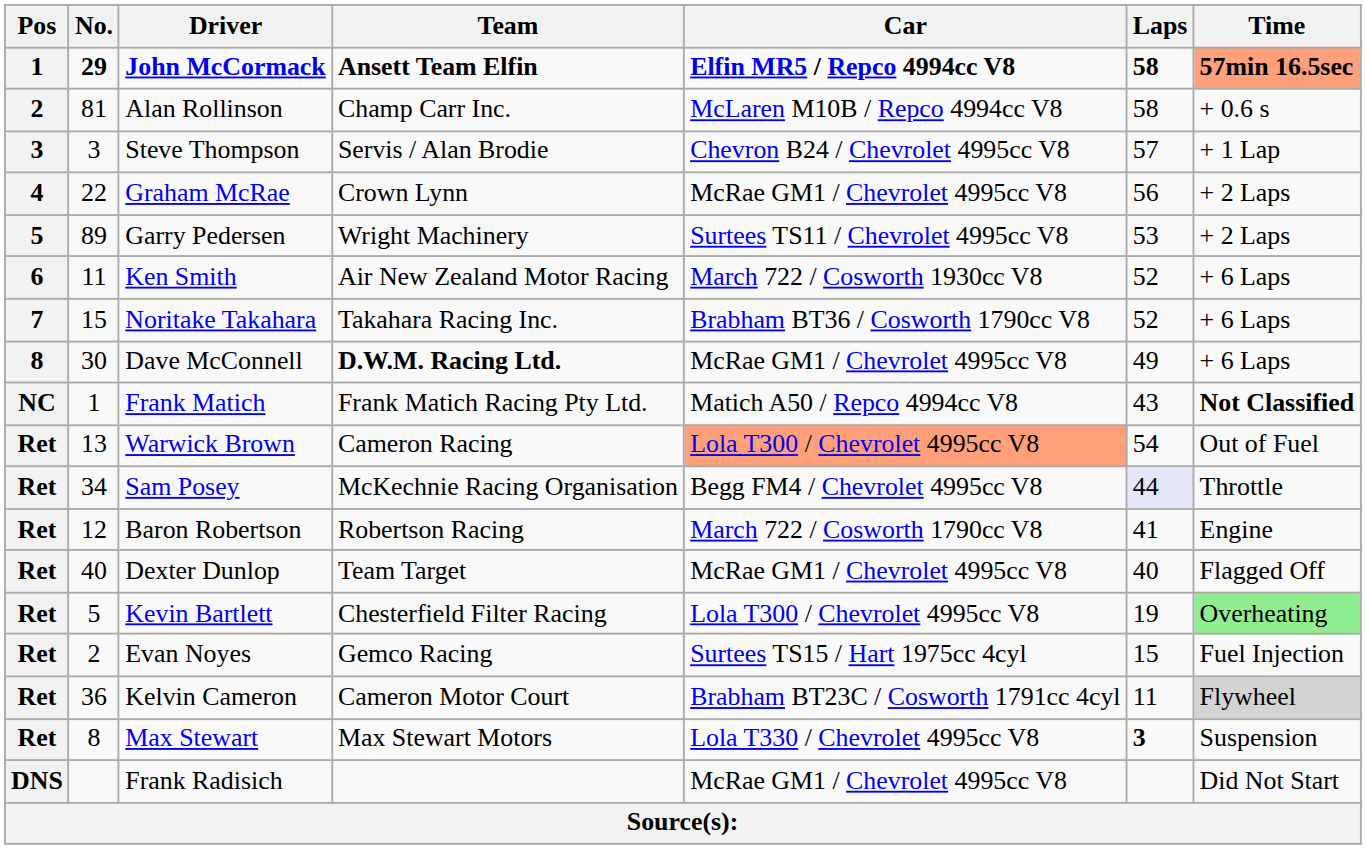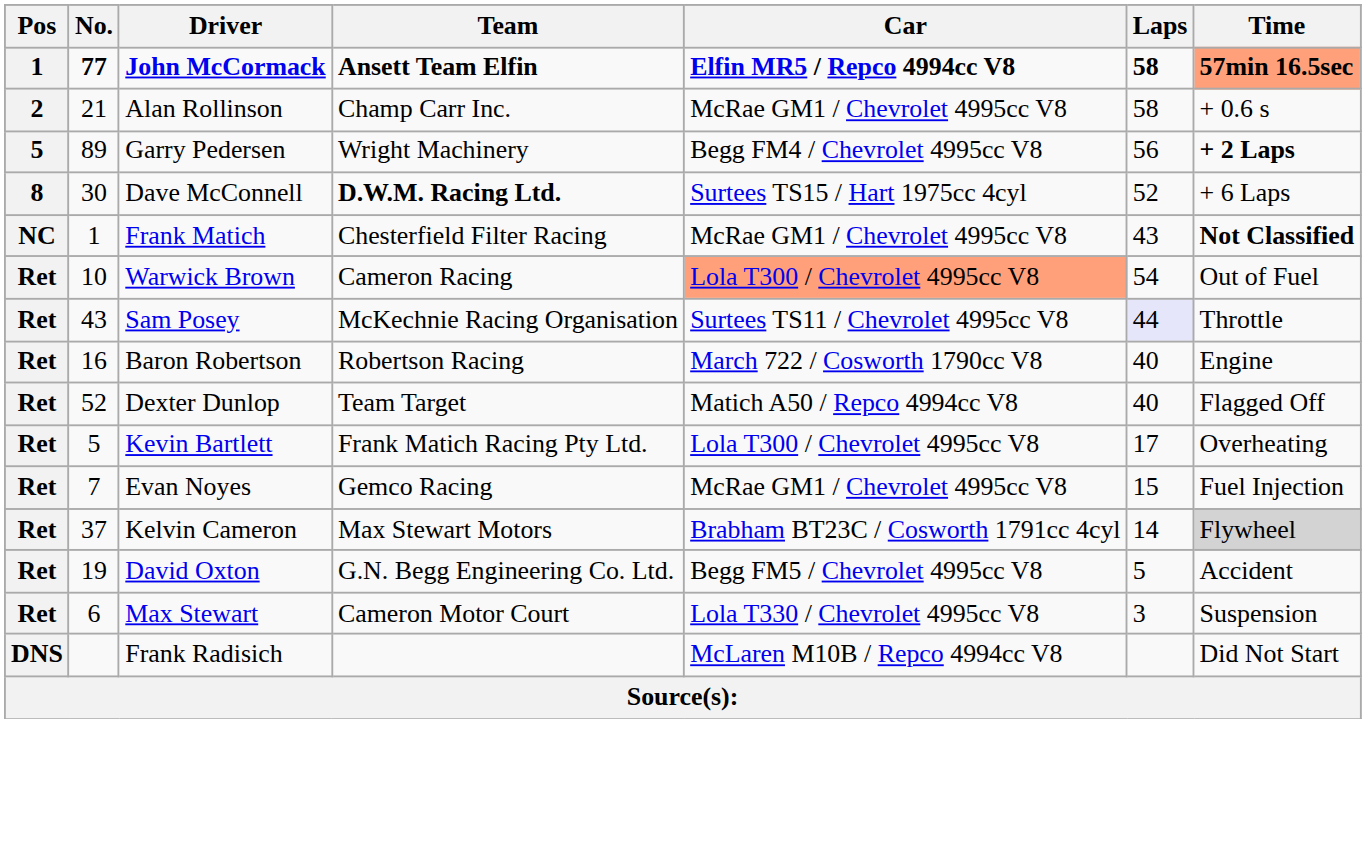John McCormack | No.: 29 -> 77
Alan Rollinson | No.: 81 -> 21
Alan Rollinson | Car: McLaren M10B / Repco 4994cc V8 -> McRae GM1 / Chevrolet 4995cc V8
- row: 3 | 3 | Steve Thompson | Servis / Alan Brodie | Chevron B24 / Chevrolet 4995cc V8 | 57 | + 1 Lap
- row: 4 | 22 | Graham McRae | Crown Lynn | McRae GM1 / Chevrolet 4995cc V8 | 56 | + 2 Laps
Garry Pedersen | Car: Surtees TS11 / Chevrolet 4995cc V8 -> Begg FM4 / Chevrolet 4995cc V8
Garry Pedersen | Laps: 53 -> 56
Garry Pedersen | Time: normal -> bold
- row: 6 | 11 | Ken Smith | Air New Zealand Motor Racing | March 722 / Cosworth 1930cc V8 | 52 | + 6 Laps
- row: 7 | 15 | Noritake Takahara | Takahara Racing Inc. | Brabham BT36 / Cosworth 1790cc V8 | 52 | + 6 Laps
Dave McConnell | Car: McRae GM1 / Chevrolet 4995cc V8 -> Surtees TS15 / Hart 1975cc 4cyl
Dave McConnell | Laps: 49 -> 52
Frank Matich | Team: Frank Matich Racing Pty Ltd. -> Chesterfield Filter Racing
Frank Matich | Car: Matich A50 / Repco 4994cc V8 -> McRae GM1 / Chevrolet 4995cc V8
Warwick Brown | No.: 13 -> 10
Sam Posey | No.: 34 -> 43
Sam Posey | Car: Begg FM4 / Chevrolet 4995cc V8 -> Surtees TS11 / Chevrolet 4995cc V8
Baron Robertson | No.: 12 -> 16
Baron Robertson | Laps: 41 -> 40
Dexter Dunlop | No.: 40 -> 52
Dexter Dunlop | Car: McRae GM1 / Chevrolet 4995cc V8 -> Matich A50 / Repco 4994cc V8
Kevin Bartlett | Team: Chesterfield Filter Racing -> Frank Matich Racing Pty Ltd.
Kevin Bartlett | Laps: 19 -> 17
Kevin Bartlett | Time: lightgreen background -> no background
Evan Noyes | No.: 2 -> 7
Evan Noyes | Car: Surtees TS15 / Hart 1975cc 4cyl -> McRae GM1 / Chevrolet 4995cc V8
Kelvin Cameron | No.: 36 -> 37
Kelvin Cameron | Team: Cameron Motor Court -> Max Stewart Motors
Kelvin Cameron | Laps: 11 -> 14
+ row: Ret | 19 | David Oxton | G.N. Begg Engineering Co. Ltd. | Begg FM5 / Chevrolet 4995cc V8 | 5 | Accident
Max Stewart | No.: 8 -> 6
Max Stewart | Team: Max Stewart Motors -> Cameron Motor Court
Max Stewart | Laps: bold -> normal
Frank Radisich | Car: McRae GM1 / Chevrolet 4995cc V8 -> McLaren M10B / Repco 4994cc V8
